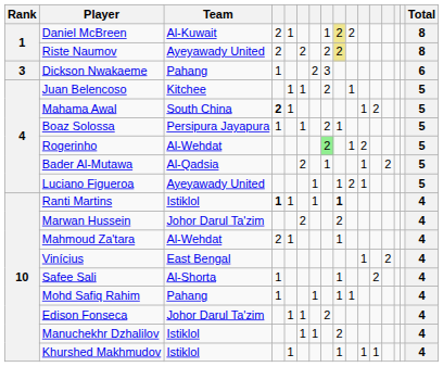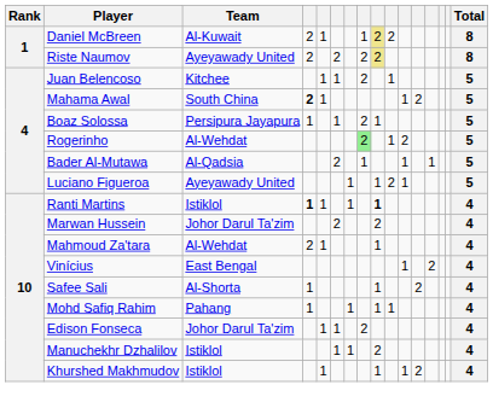- row: 3 | Dickson Nwakaeme | Pahang | 1 | 2 | 3 | 6
Bader Al-Mutawa | column 13: 2 -> 1
Khurshed Makhmudov | column 12: 1 -> 2
